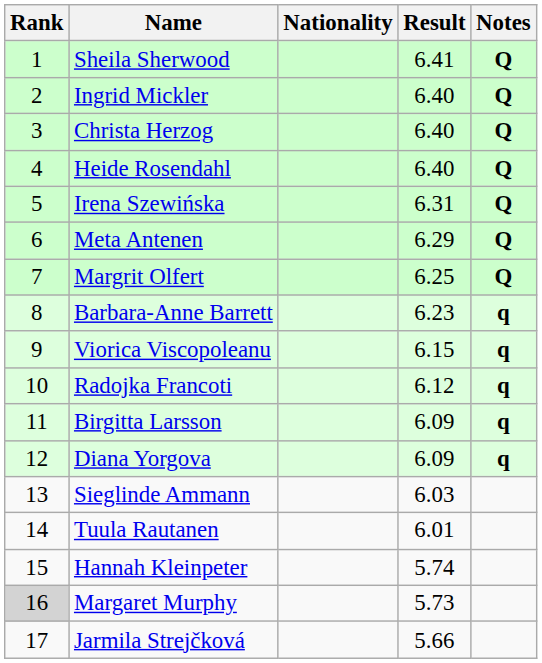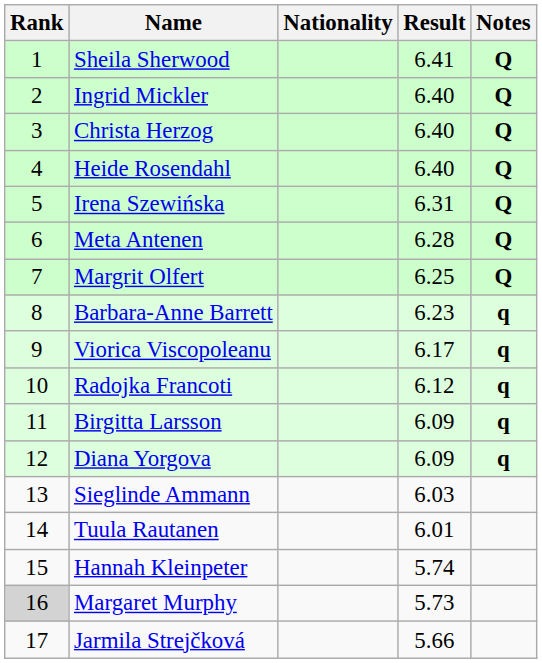Meta Antenen | Result: 6.29 -> 6.28
Viorica Viscopoleanu | Result: 6.15 -> 6.17
